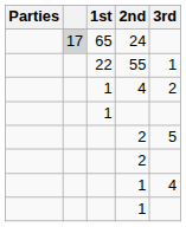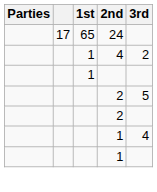24 | column 2: lightgrey background -> no background
- row: 22 | 55 | 1
